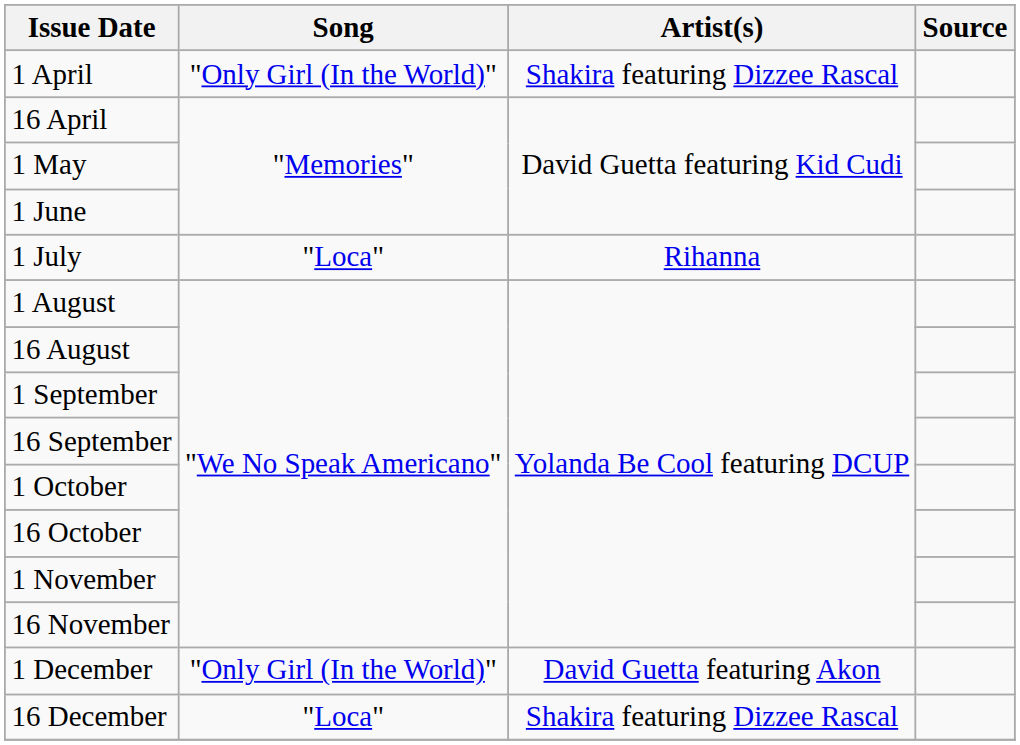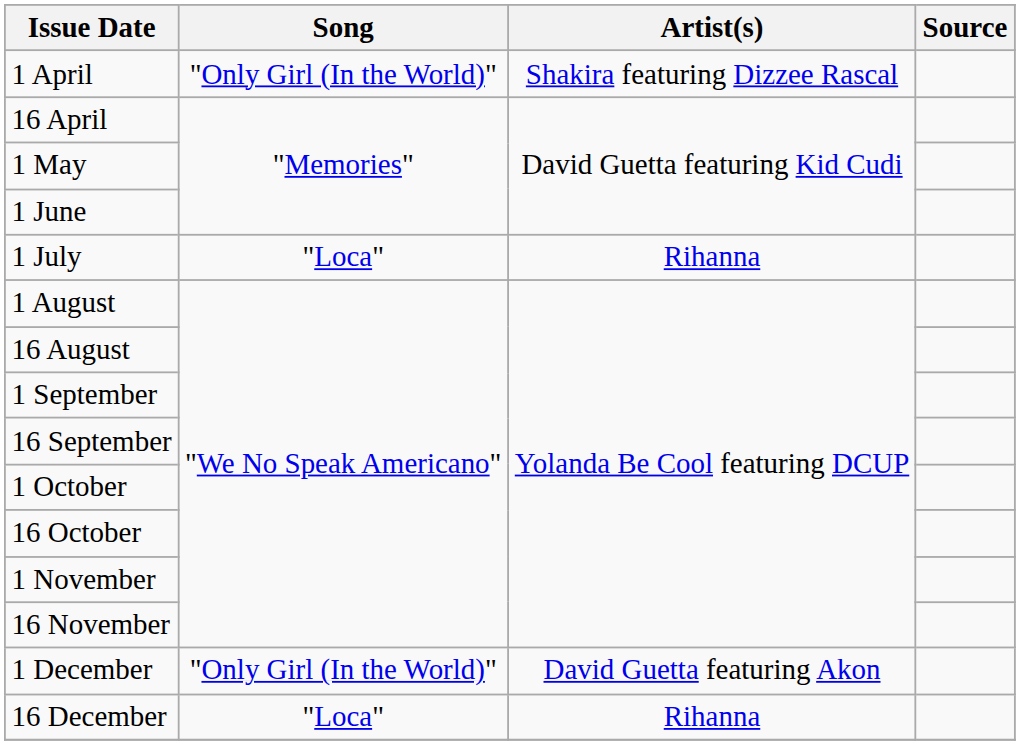16 December | Artist(s): Shakira featuring Dizzee Rascal -> Rihanna
